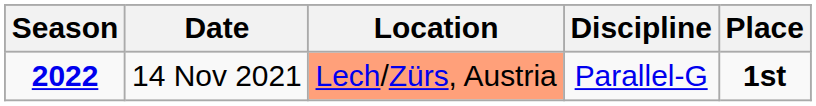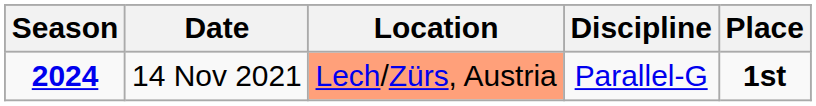14 Nov 2021 | Season: 2022 -> 2024
